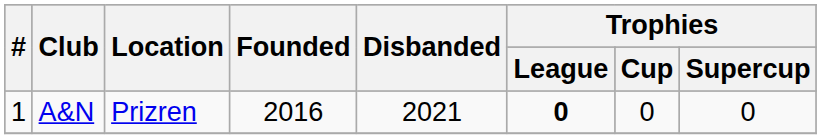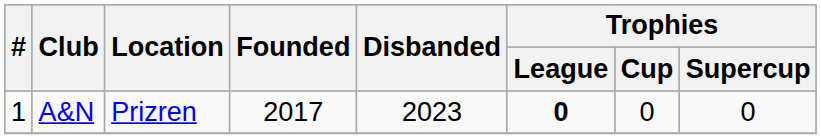A&N | Founded: 2016 -> 2017
A&N | Disbanded: 2021 -> 2023
